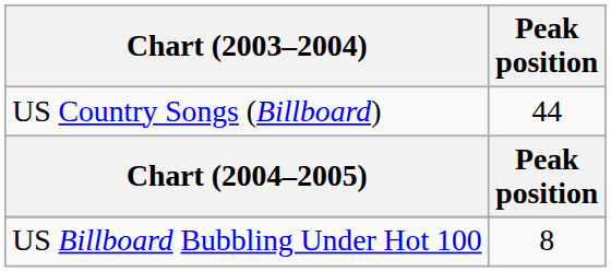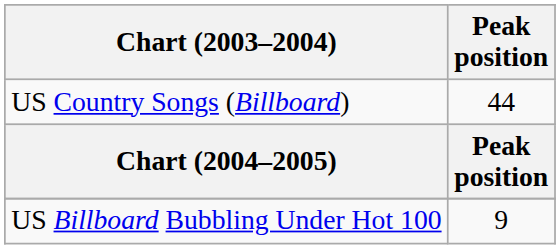US Billboard Bubbling Under Hot 100 | Peak position: 8 -> 9
